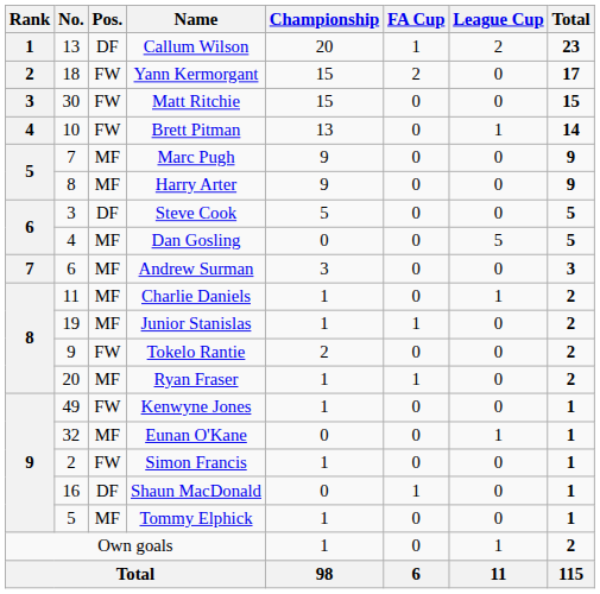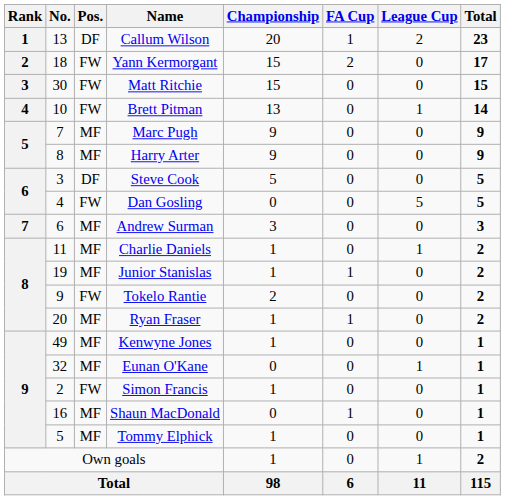Dan Gosling | Pos.: MF -> FW
Kenwyne Jones | Pos.: FW -> MF
Shaun MacDonald | Pos.: DF -> MF
